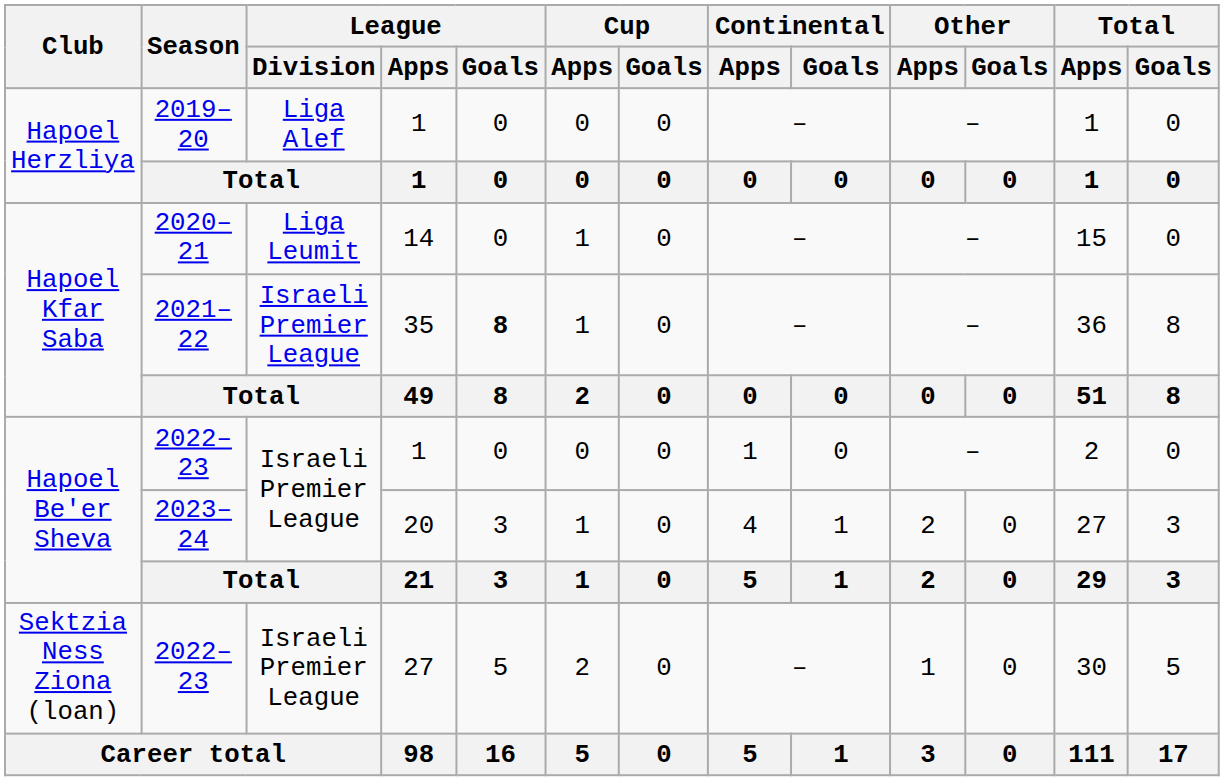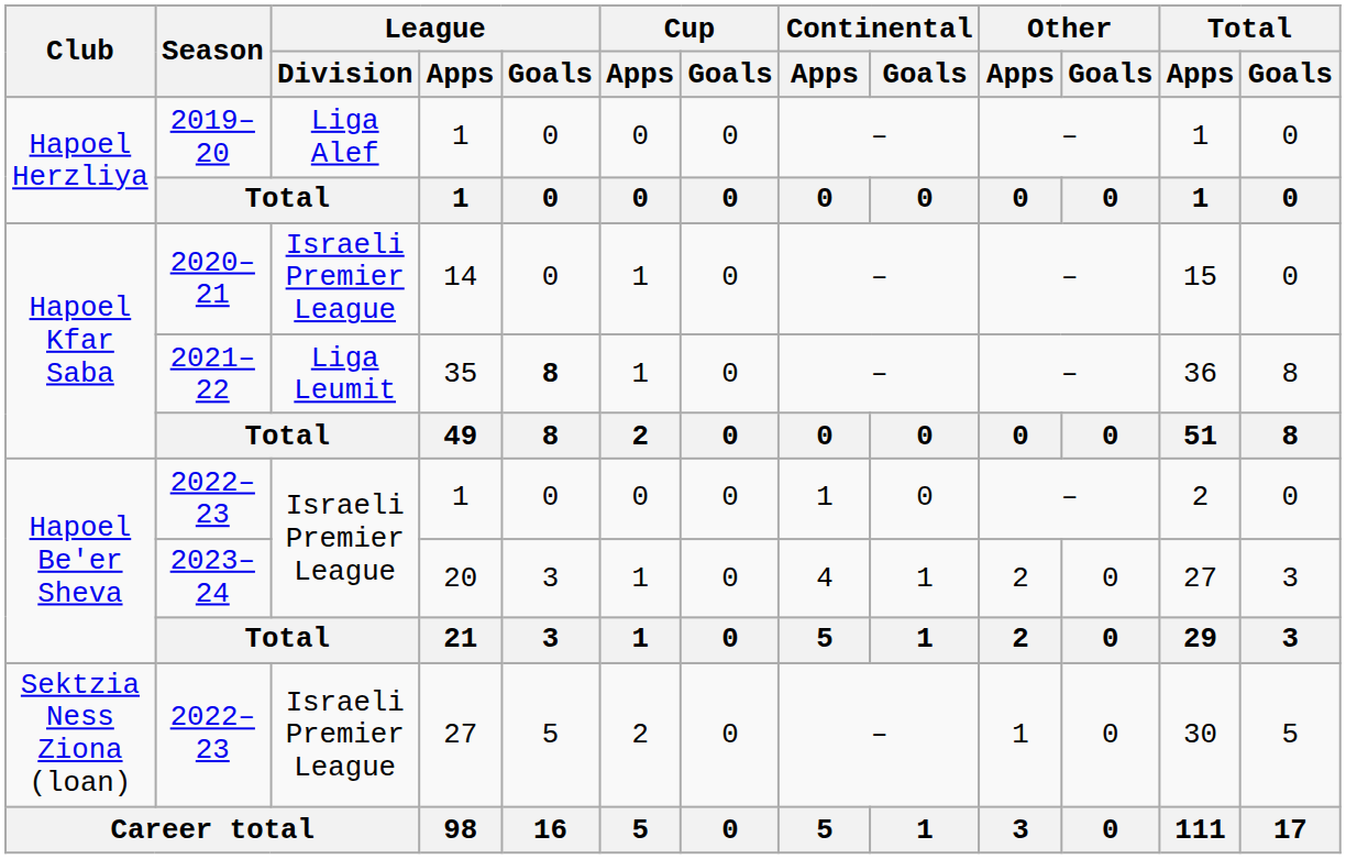2020–21 | League / Division: Liga Leumit -> Israeli Premier League
2021–22 | League / Division: Israeli Premier League -> Liga Leumit
